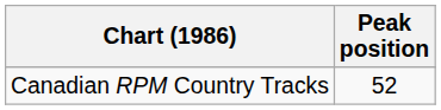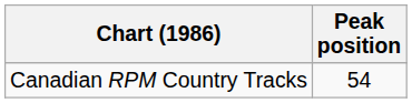Canadian RPM Country Tracks | Peak position: 52 -> 54
